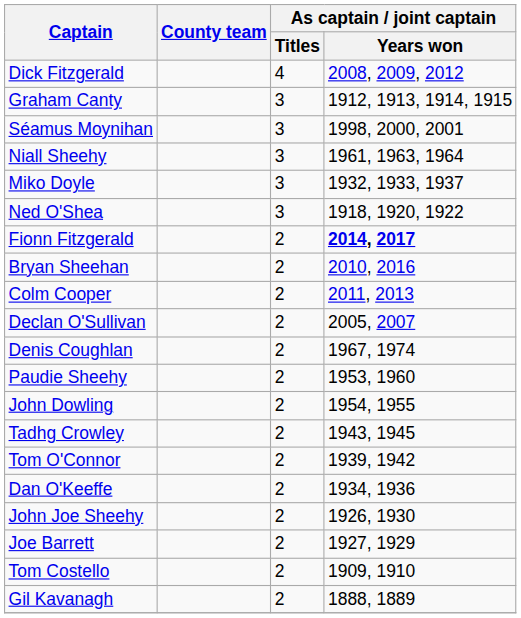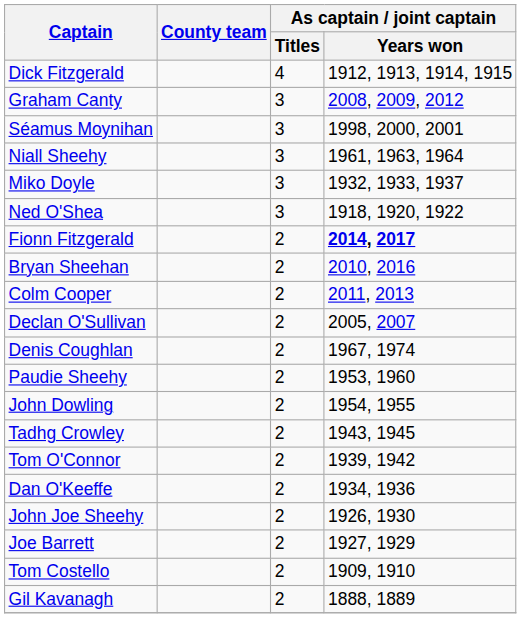Dick Fitzgerald | As captain / joint captain / Years won: 2008, 2009, 2012 -> 1912, 1913, 1914, 1915
Graham Canty | As captain / joint captain / Years won: 1912, 1913, 1914, 1915 -> 2008, 2009, 2012
